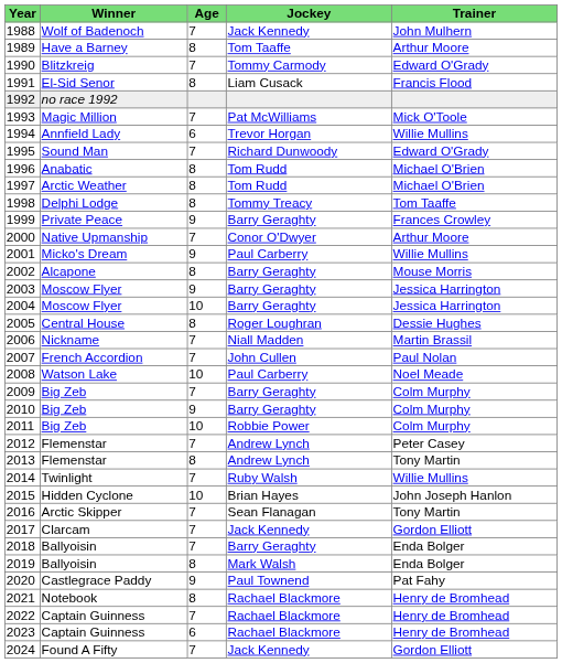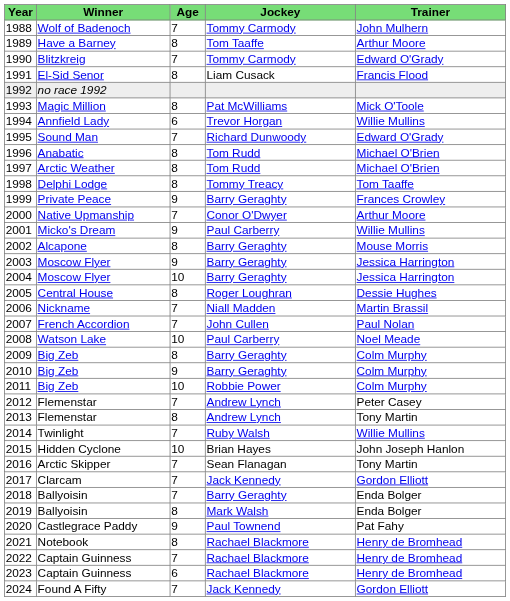1988 | Jockey: Jack Kennedy -> Tommy Carmody
1993 | Age: 7 -> 8
2009 | Age: 7 -> 8
